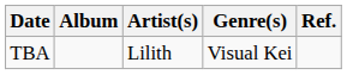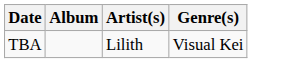- column: Ref.
